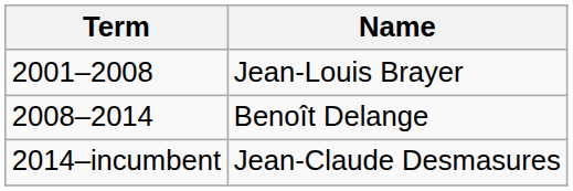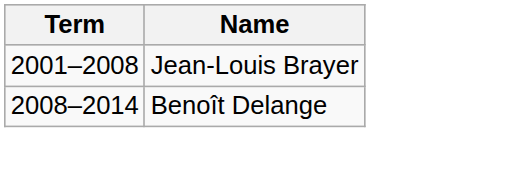- row: 2014–incumbent | Jean-Claude Desmasures
